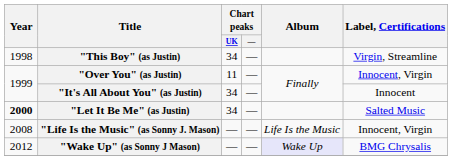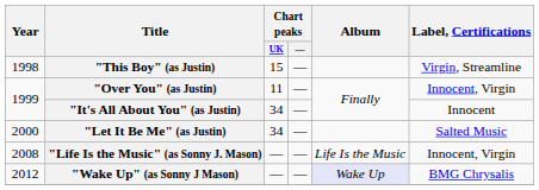"This Boy" (as Justin) | Chart peaks / UK: 34 -> 15
"Let It Be Me" (as Justin) | Year: bold -> normal
